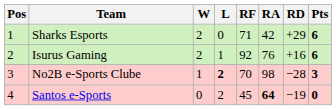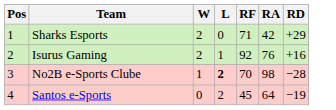- column: Pts | 6 | 6 | 3 | 0
Santos e-Sports | RA: bold -> normal
